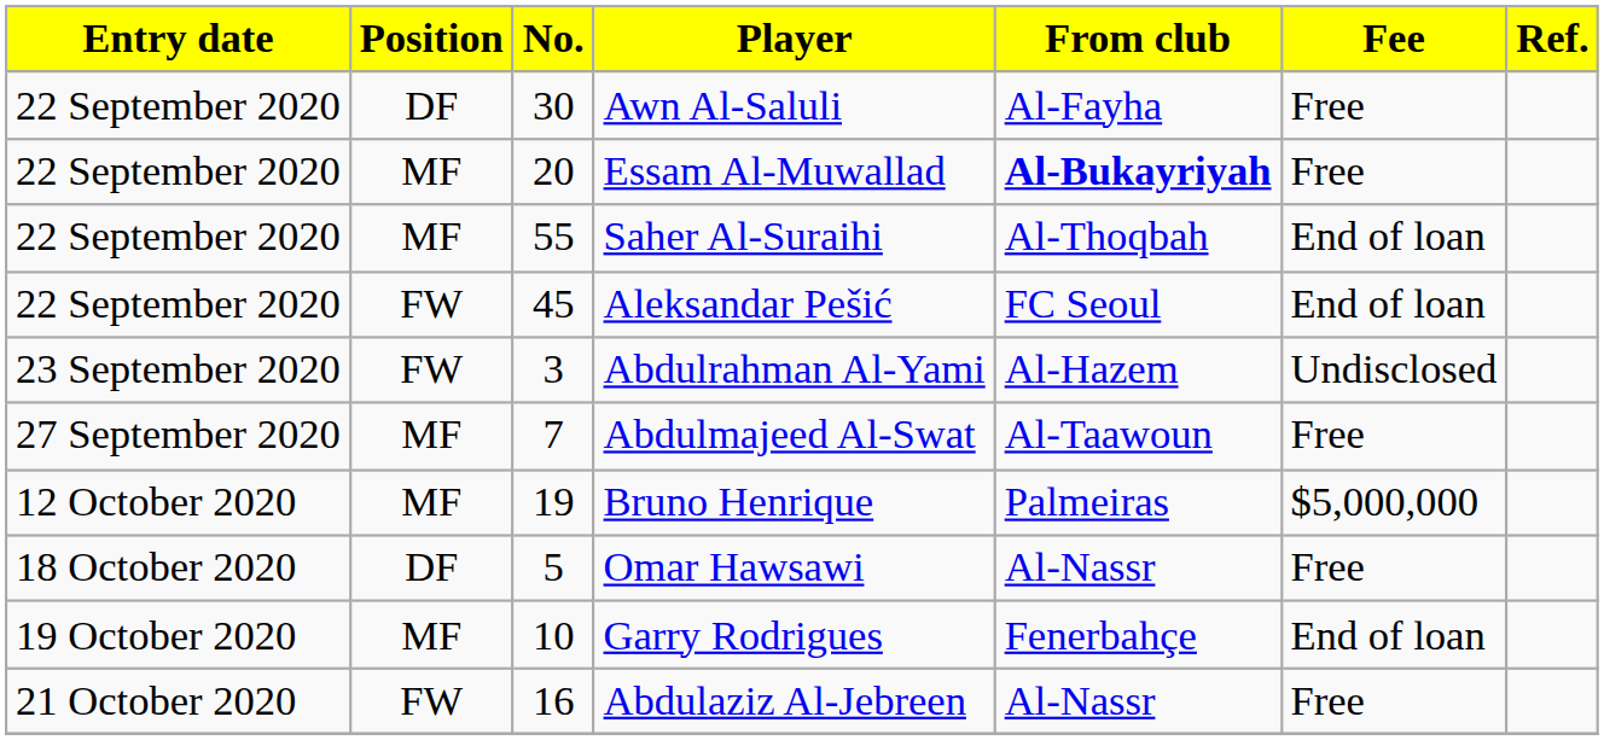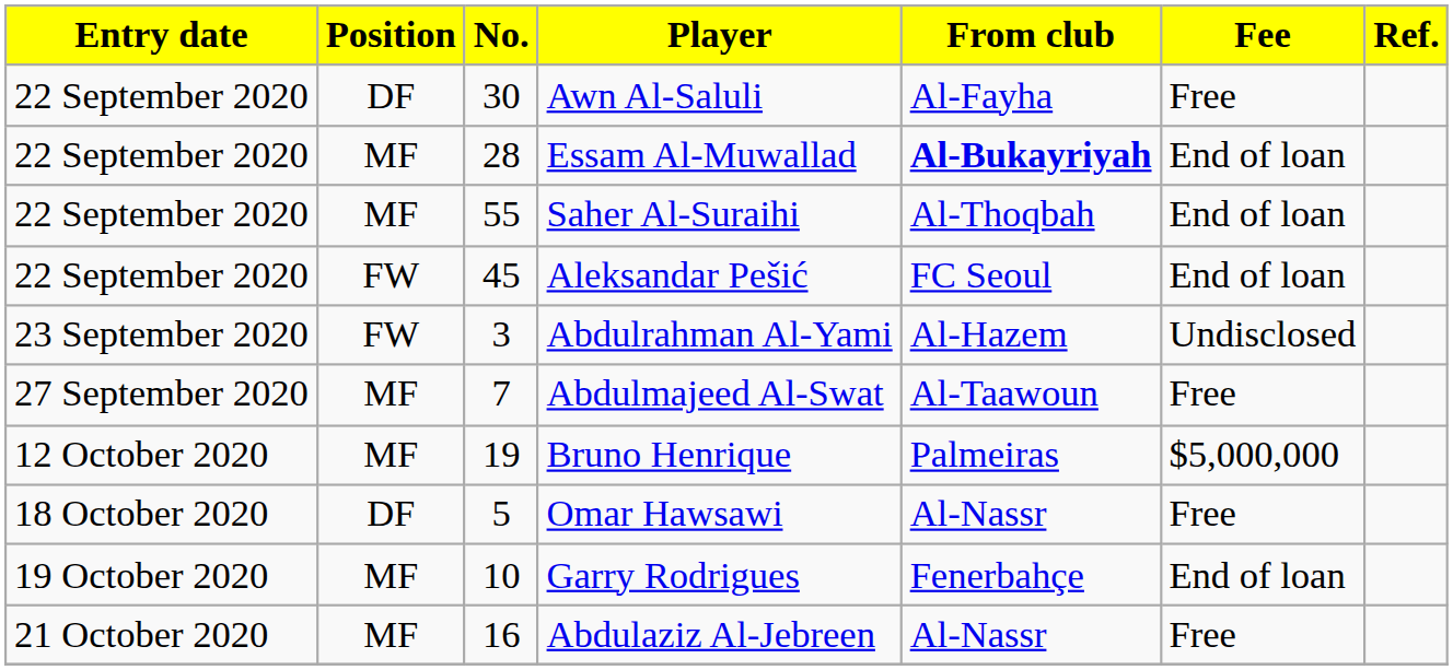Essam Al-Muwallad | No.: 20 -> 28
Essam Al-Muwallad | Fee: Free -> End of loan
Abdulaziz Al-Jebreen | Position: FW -> MF
